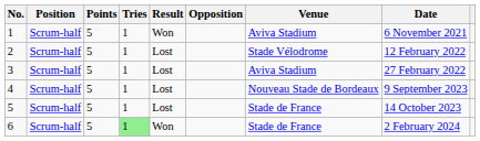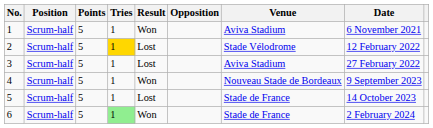2 | Tries: no background -> gold background
4 | Result: Lost -> Won
